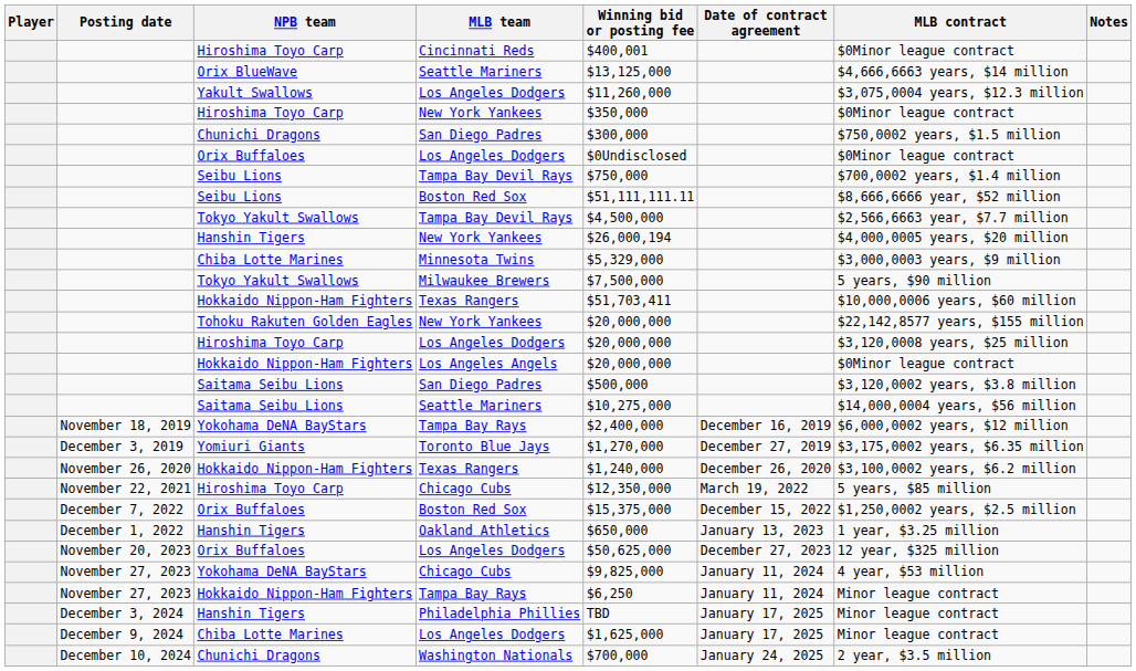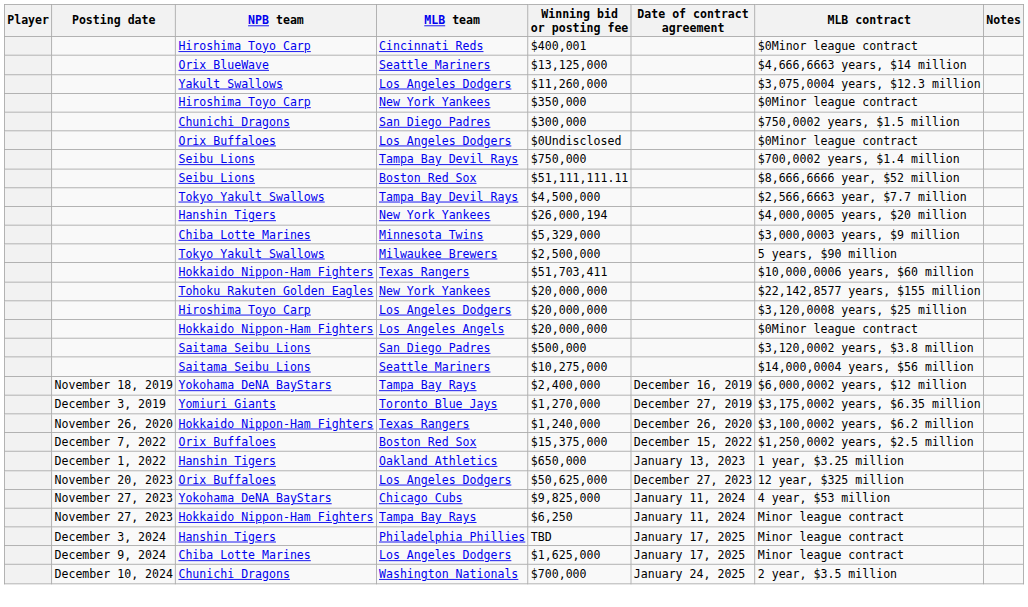Milwaukee Brewers | Winning bid or posting fee: $7,500,000 -> $2,500,000
- row: November 22, 2021 | Hiroshima Toyo Carp | Chicago Cubs | $12,350,000 | March 19, 2022 | 5 years, $85 million
